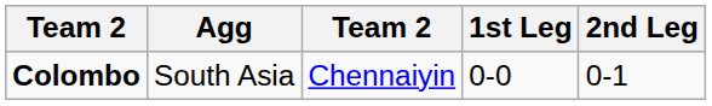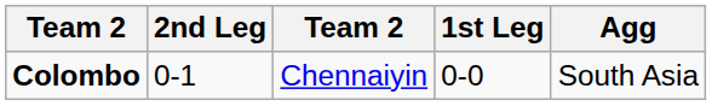columns swapped: Agg <-> 2nd Leg
